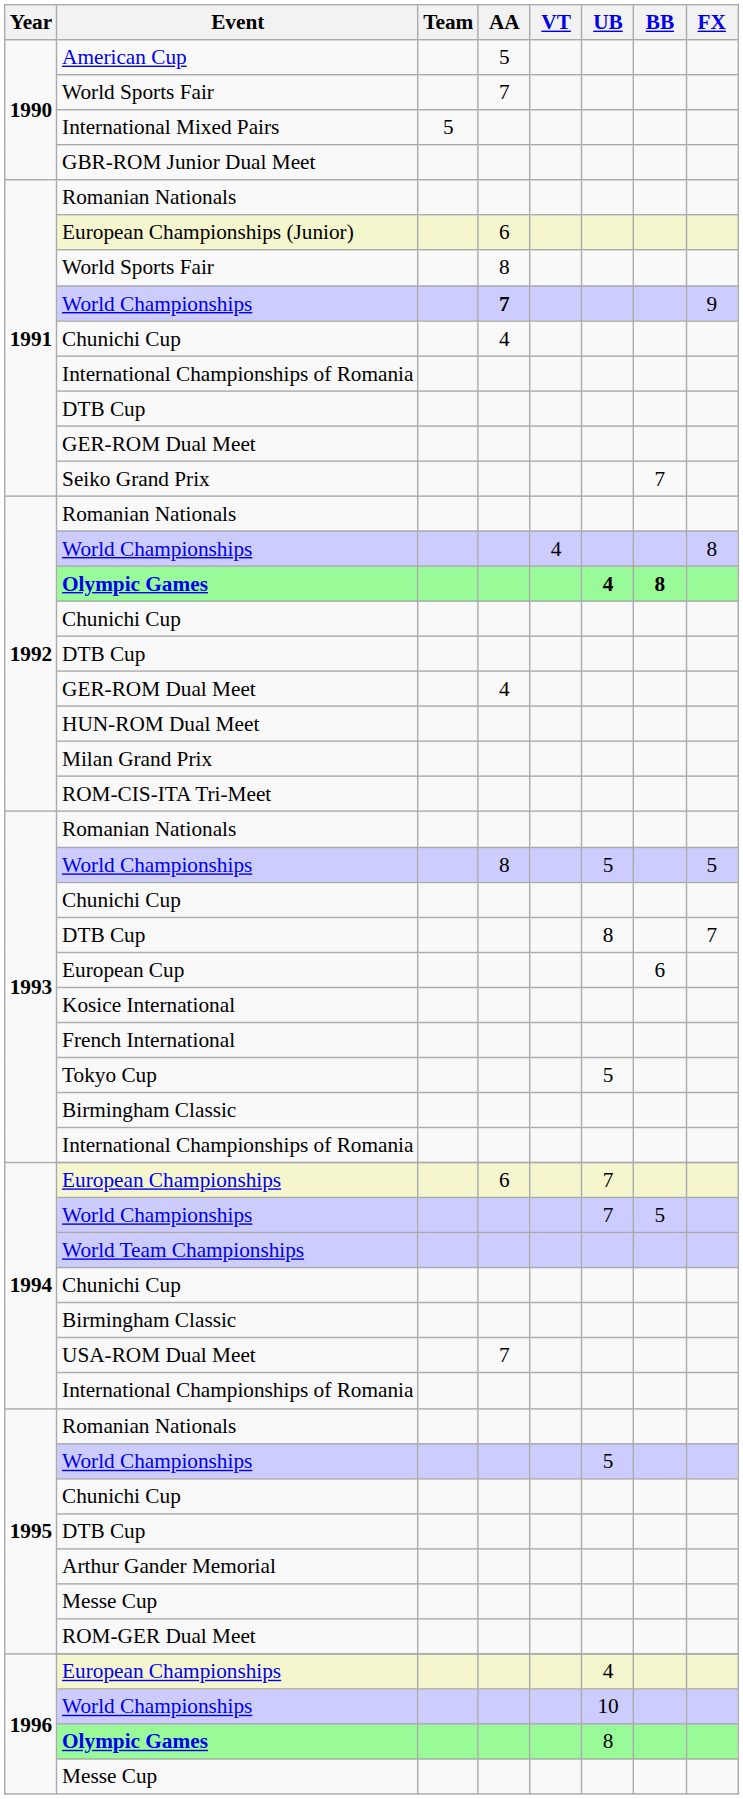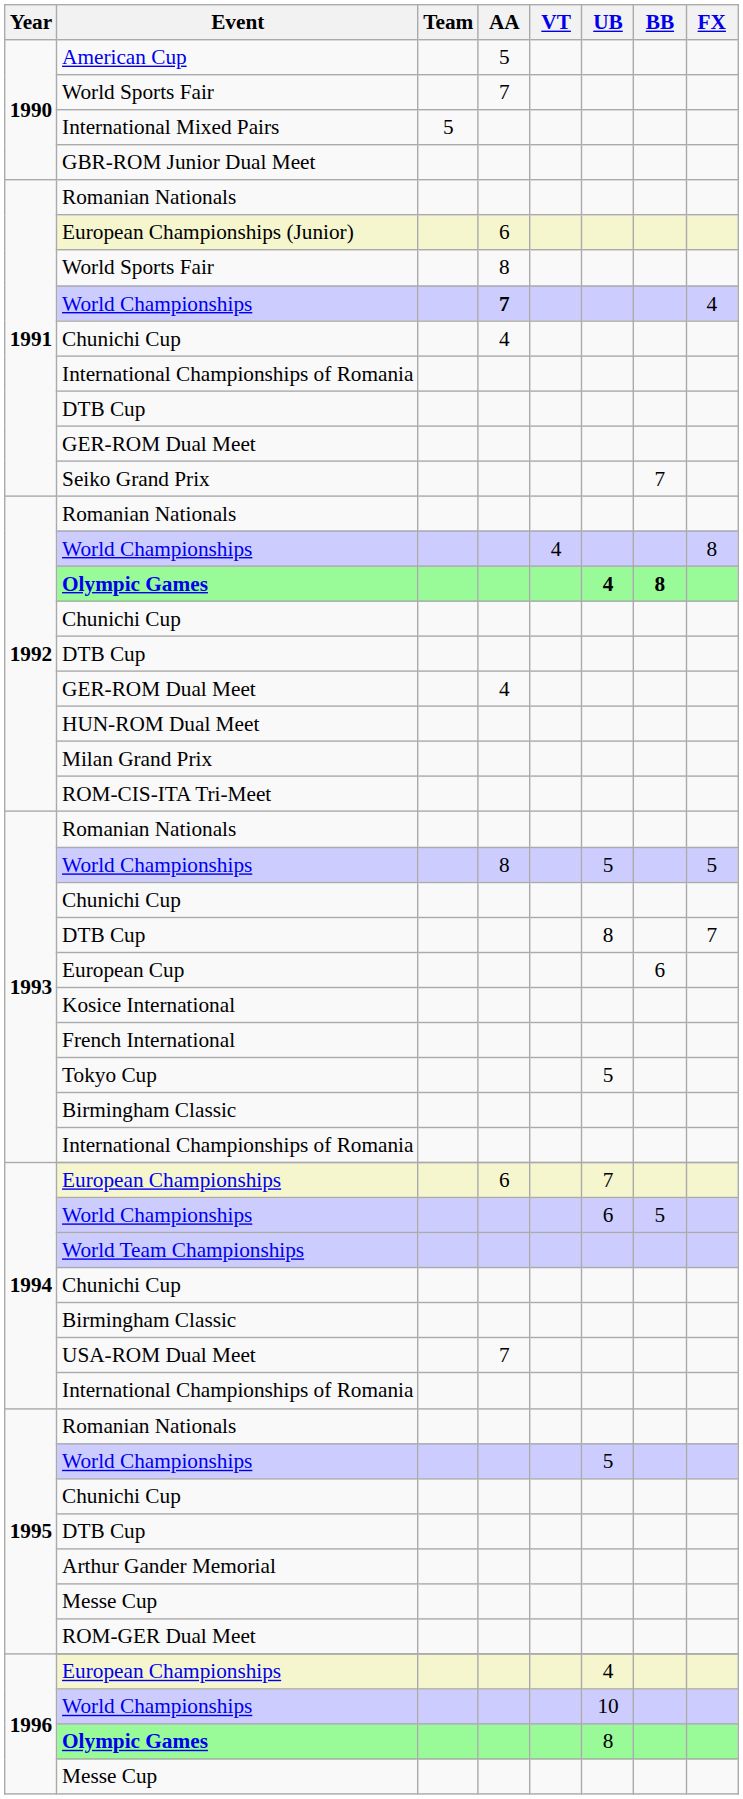1991 / World Championships | FX: 9 -> 4
1994 / World Championships | UB: 7 -> 6
